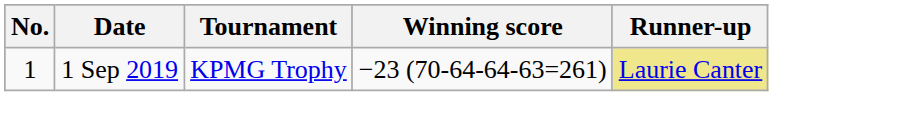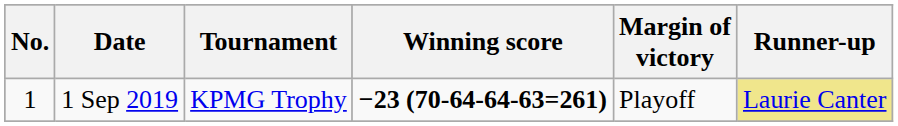+ column: Margin of victory | Playoff
1 Sep 2019 | Winning score: normal -> bold
